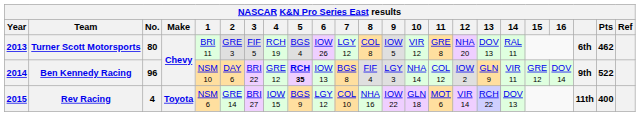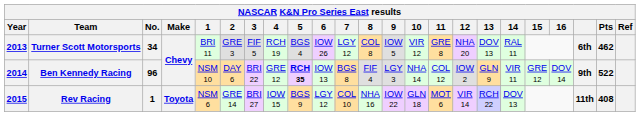Turner Scott Motorsports | No.: 80 -> 34
Rev Racing | No.: 4 -> 1
Rev Racing | Pts: 400 -> 408
